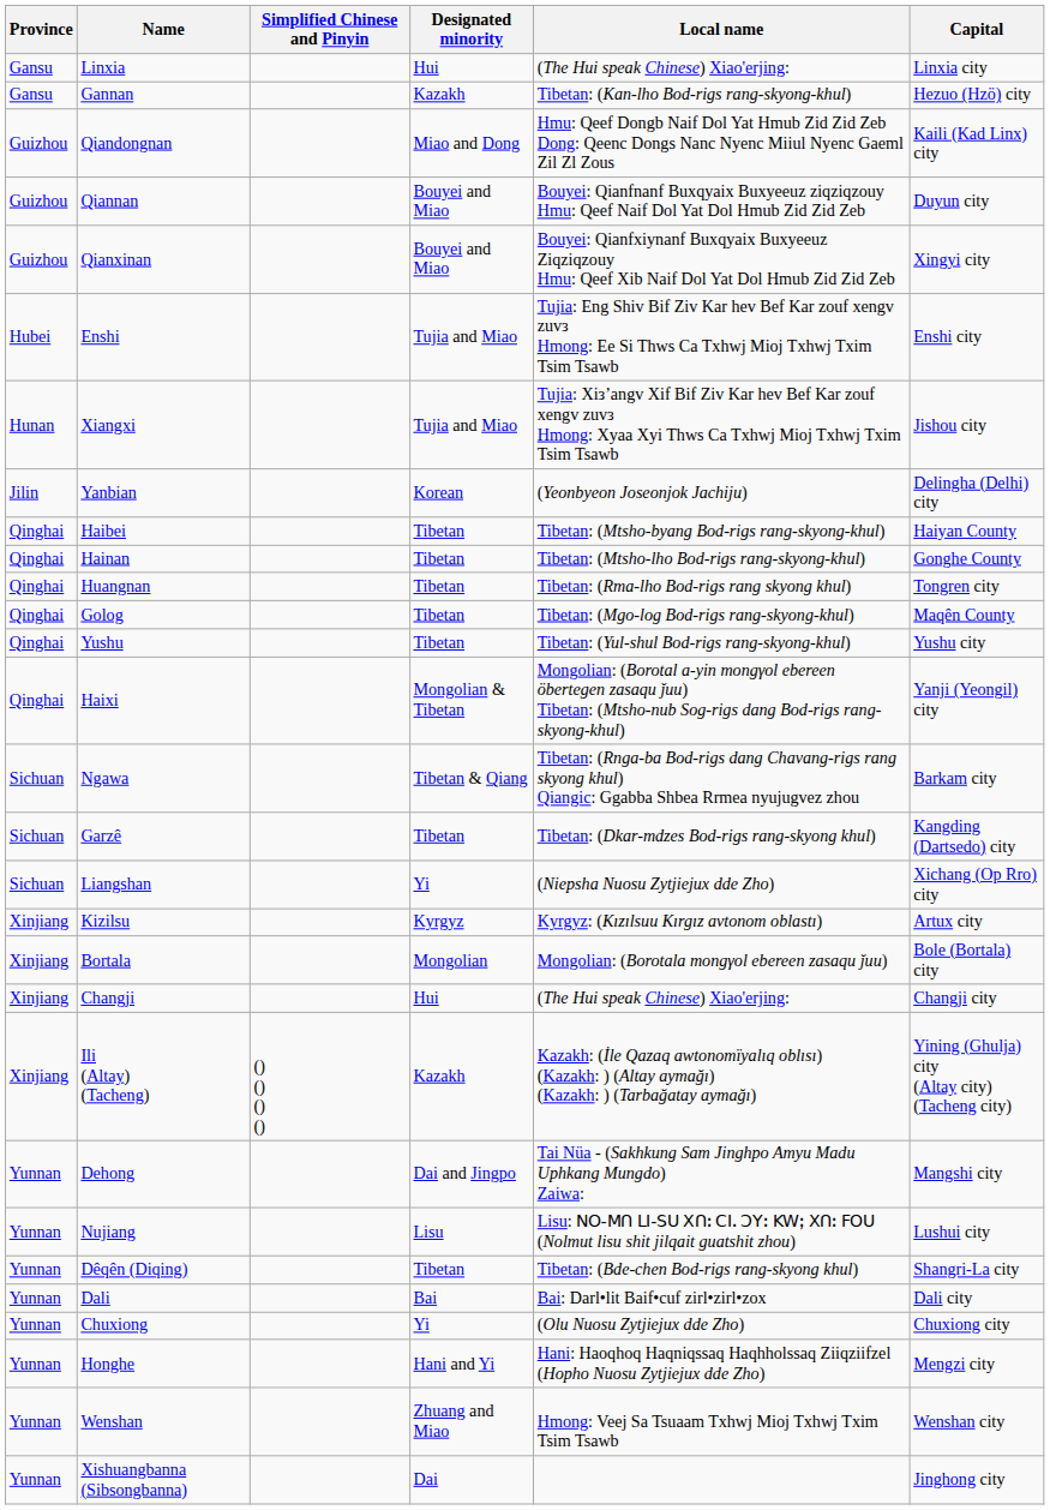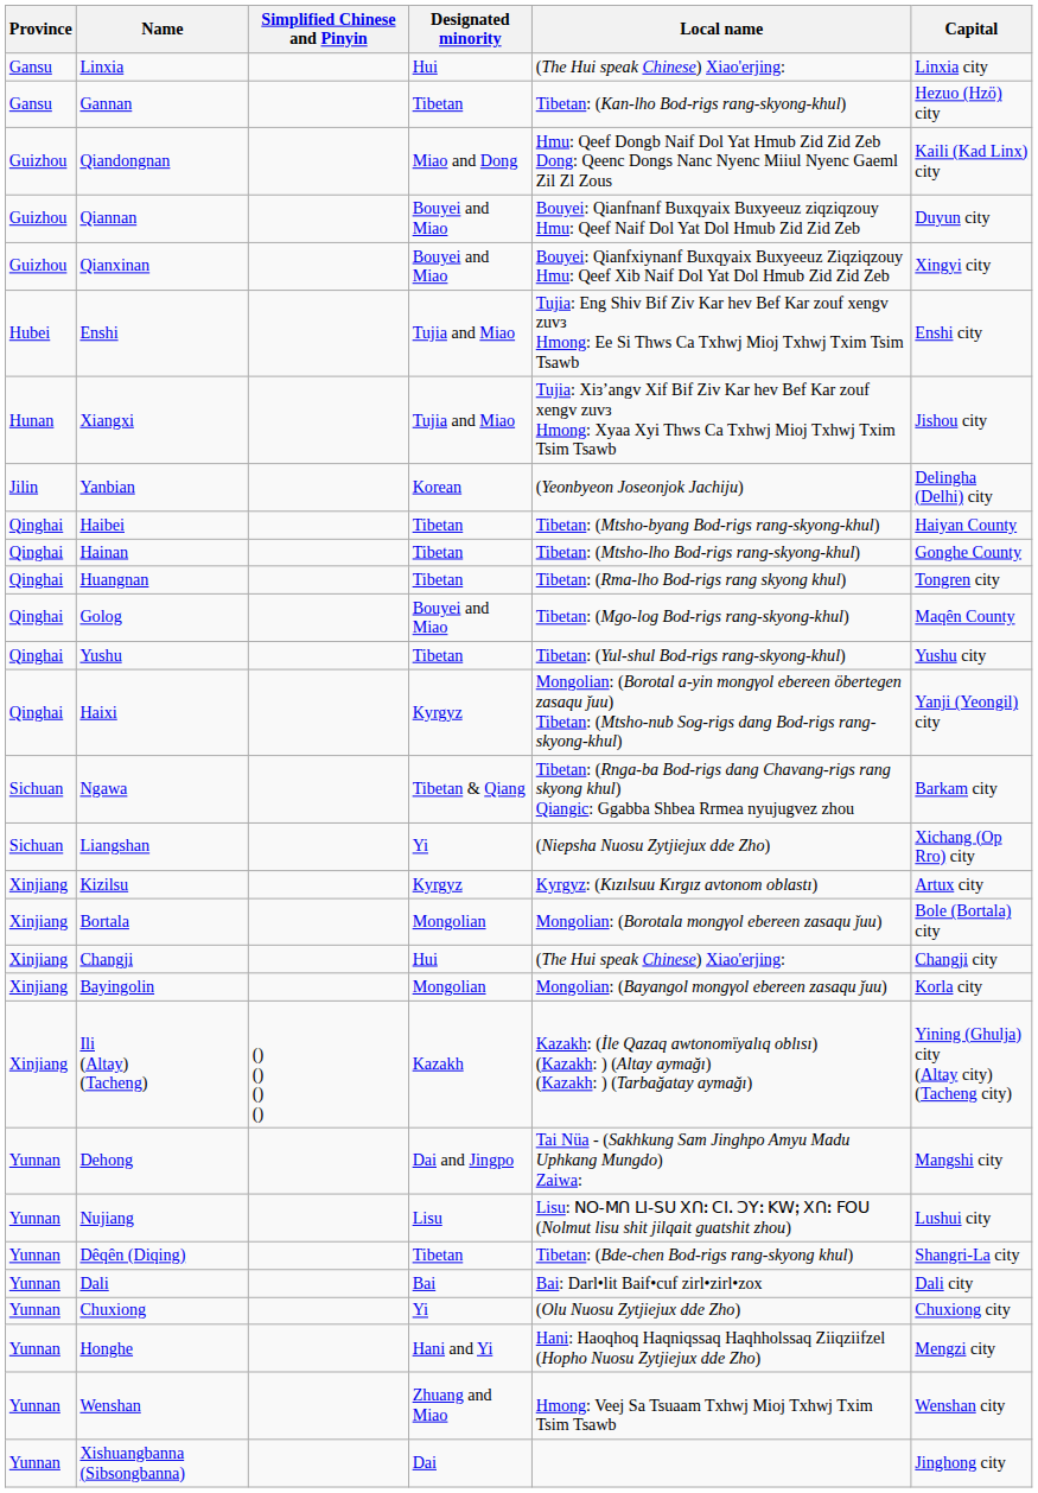Gannan | Designated minority: Kazakh -> Tibetan
Golog | Designated minority: Tibetan -> Bouyei and Miao
Haixi | Designated minority: Mongolian & Tibetan -> Kyrgyz
- row: Sichuan | Garzê | Tibetan | Tibetan: (Dkar-mdzes Bod-rigs rang-skyong khul) | Kangding (Dartsedo) city
+ row: Xinjiang | Bayingolin | Mongolian | Mongolian: (Bayangol mongγol ebereen zasaqu ǰuu) | Korla city
